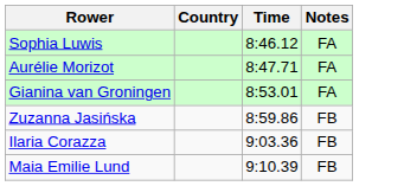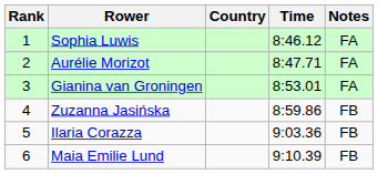+ column: Rank | 1 | 2 | 3 | 4 | 5 | 6
